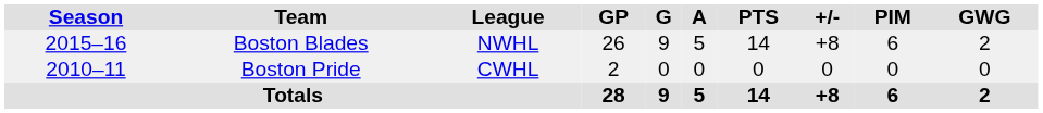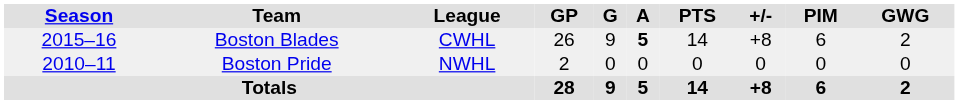Boston Blades | League: NWHL -> CWHL
Boston Blades | A: normal -> bold
Boston Pride | League: CWHL -> NWHL
